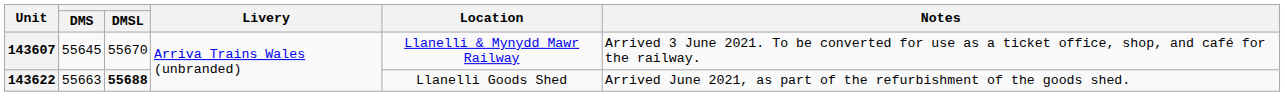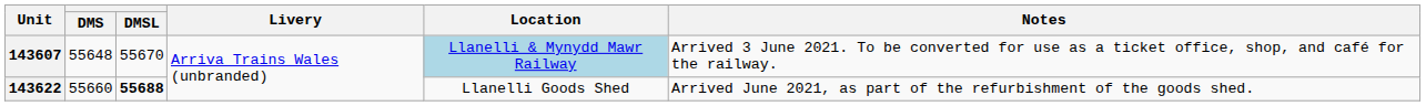143607 | DMS: 55645 -> 55648
143607 | Location: no background -> lightblue background
143622 | DMS: 55663 -> 55660
